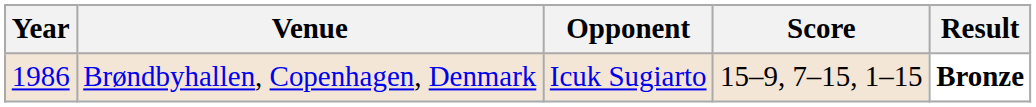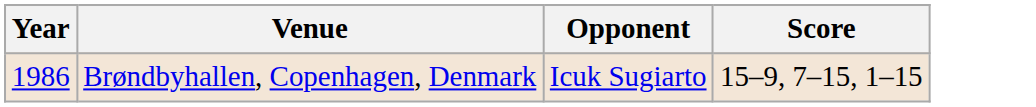- column: Result | Bronze
